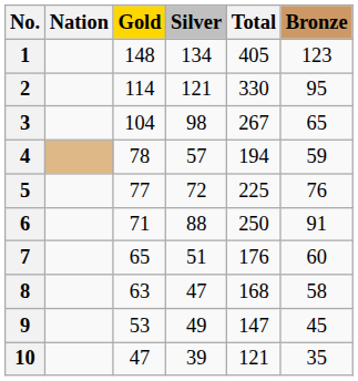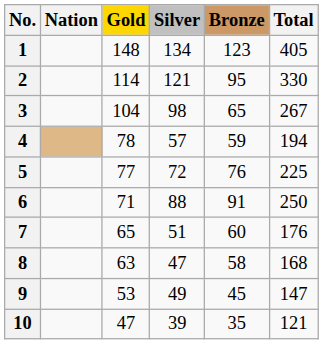columns swapped: Bronze <-> Total
